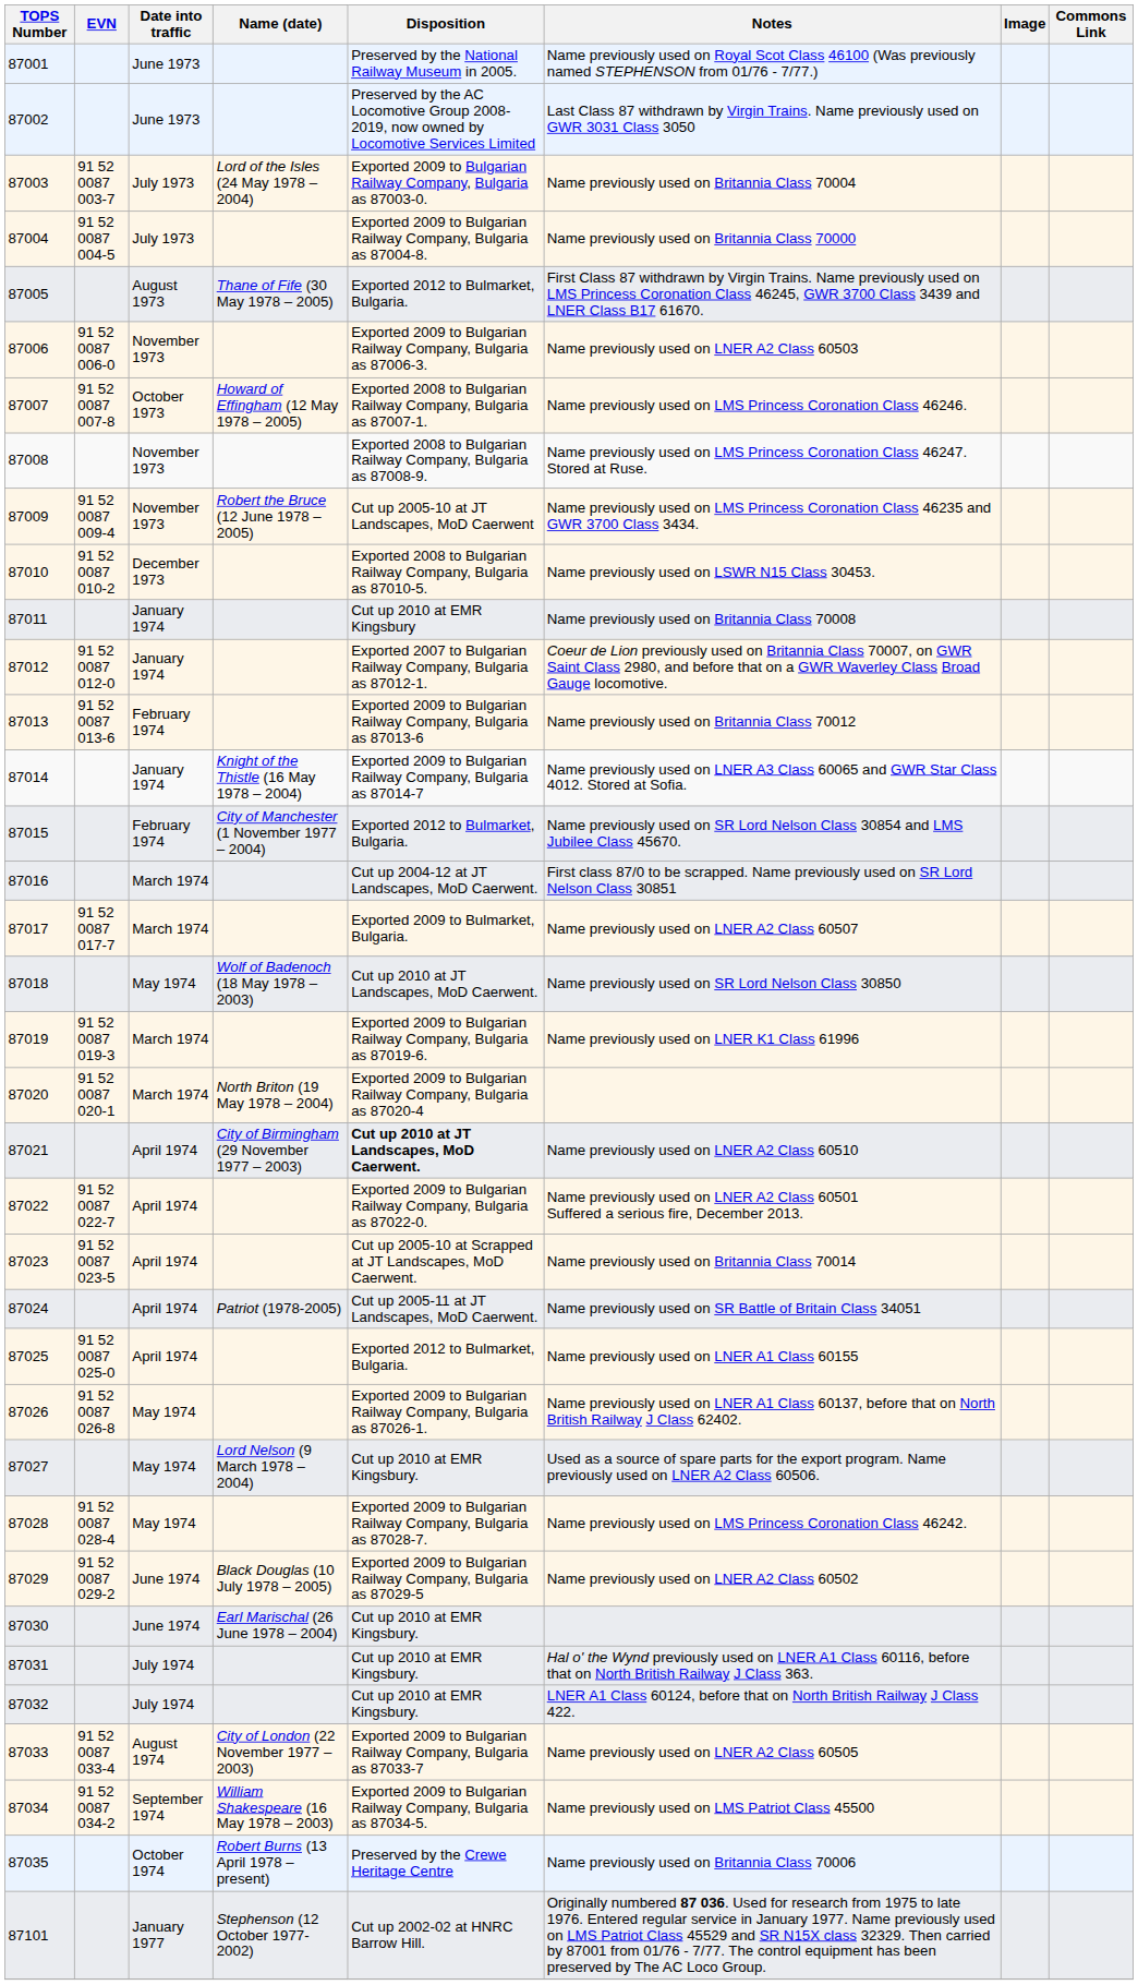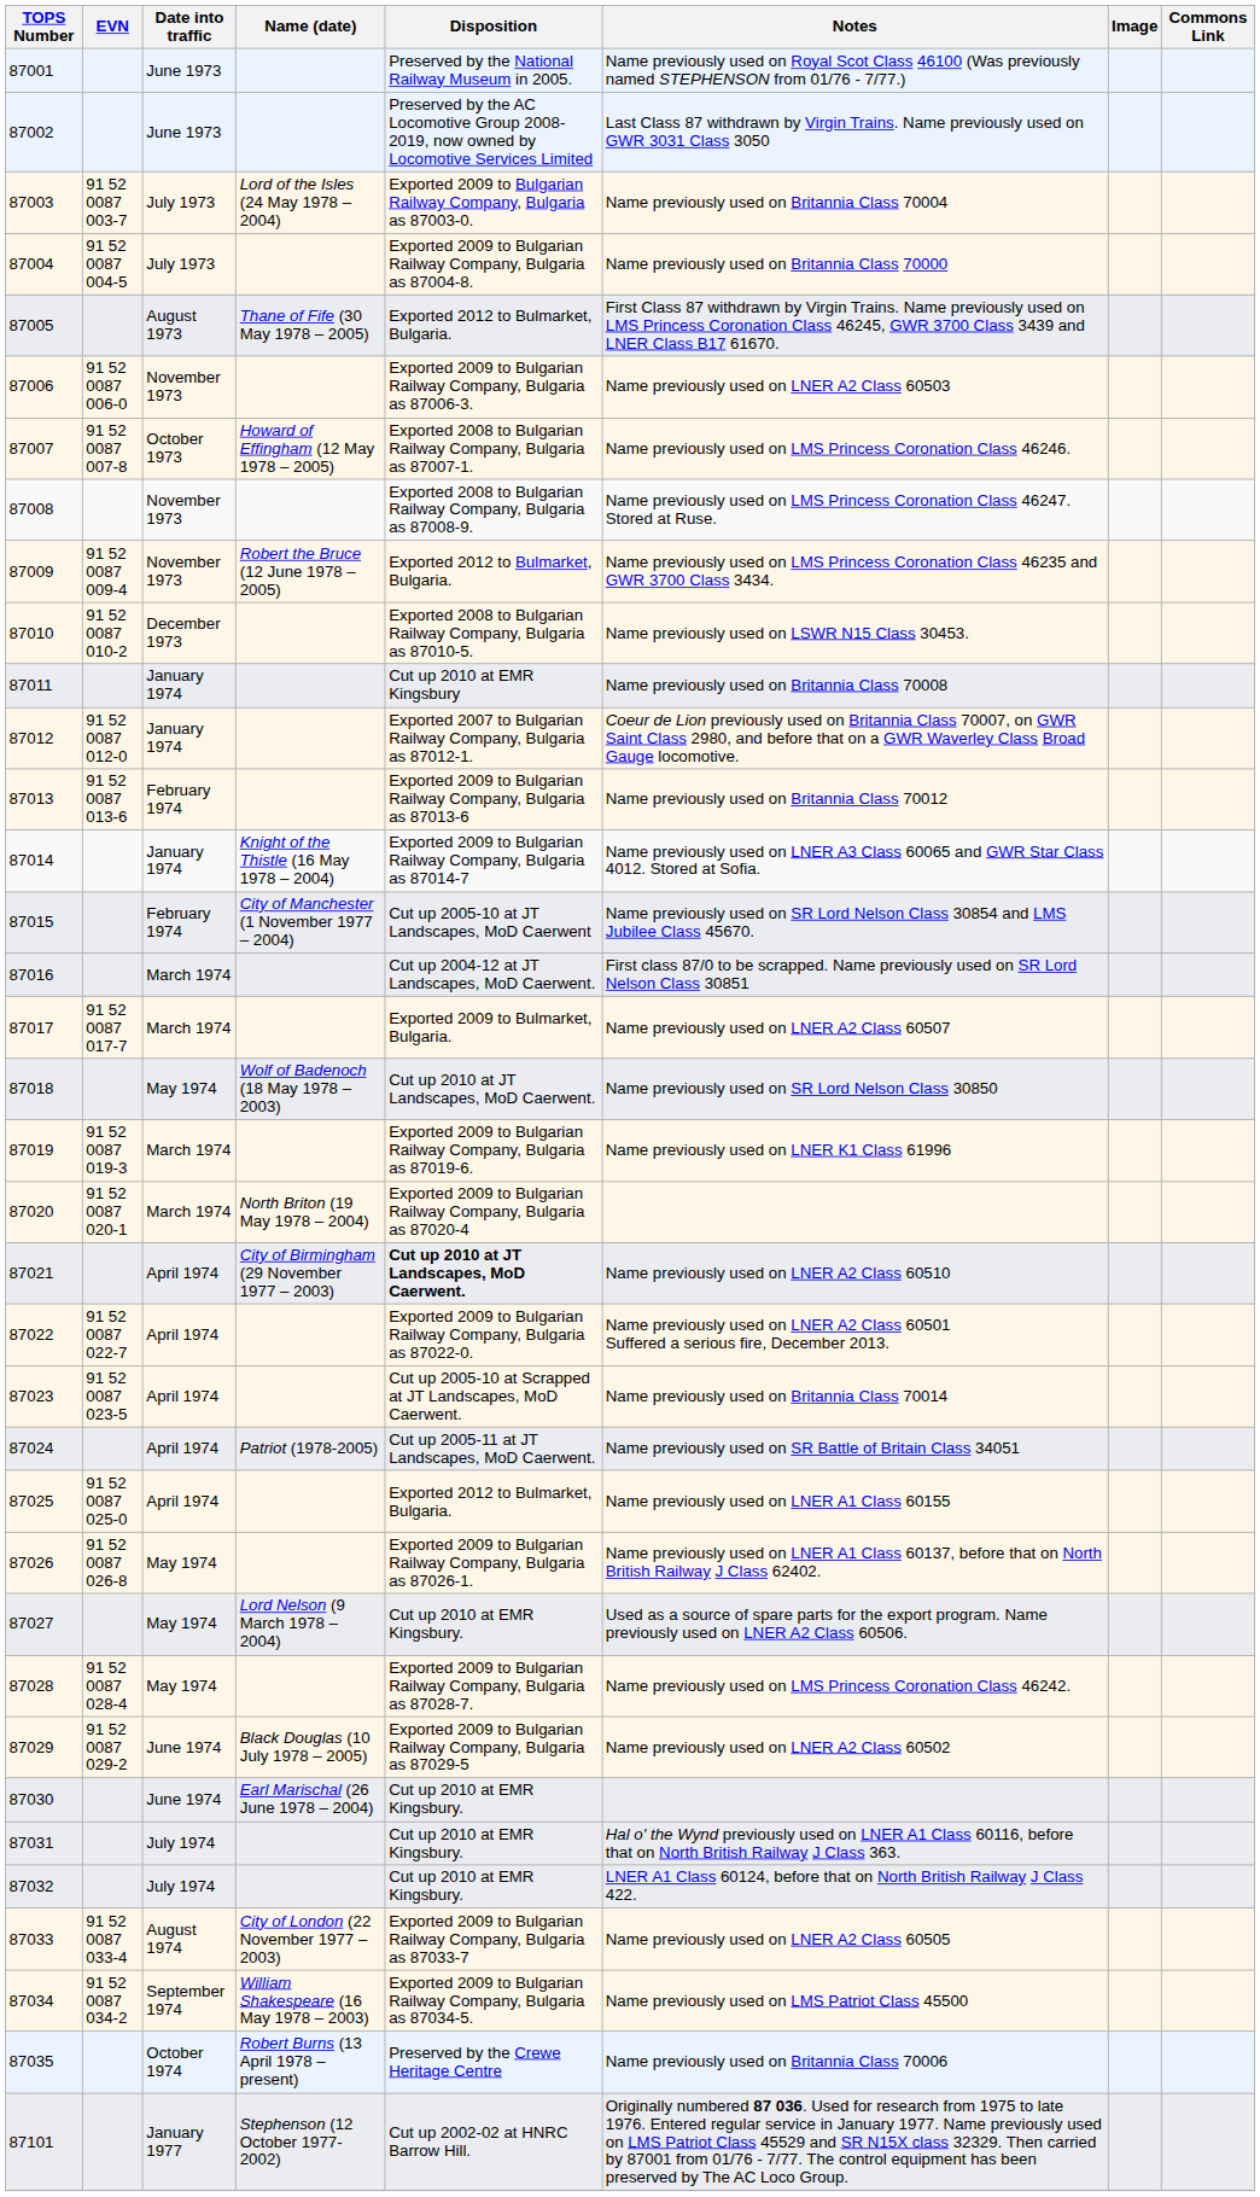87009 | Disposition: Cut up 2005-10 at JT Landscapes, MoD Caerwent -> Exported 2012 to Bulmarket, Bulgaria.
87015 | Disposition: Exported 2012 to Bulmarket, Bulgaria. -> Cut up 2005-10 at JT Landscapes, MoD Caerwent
